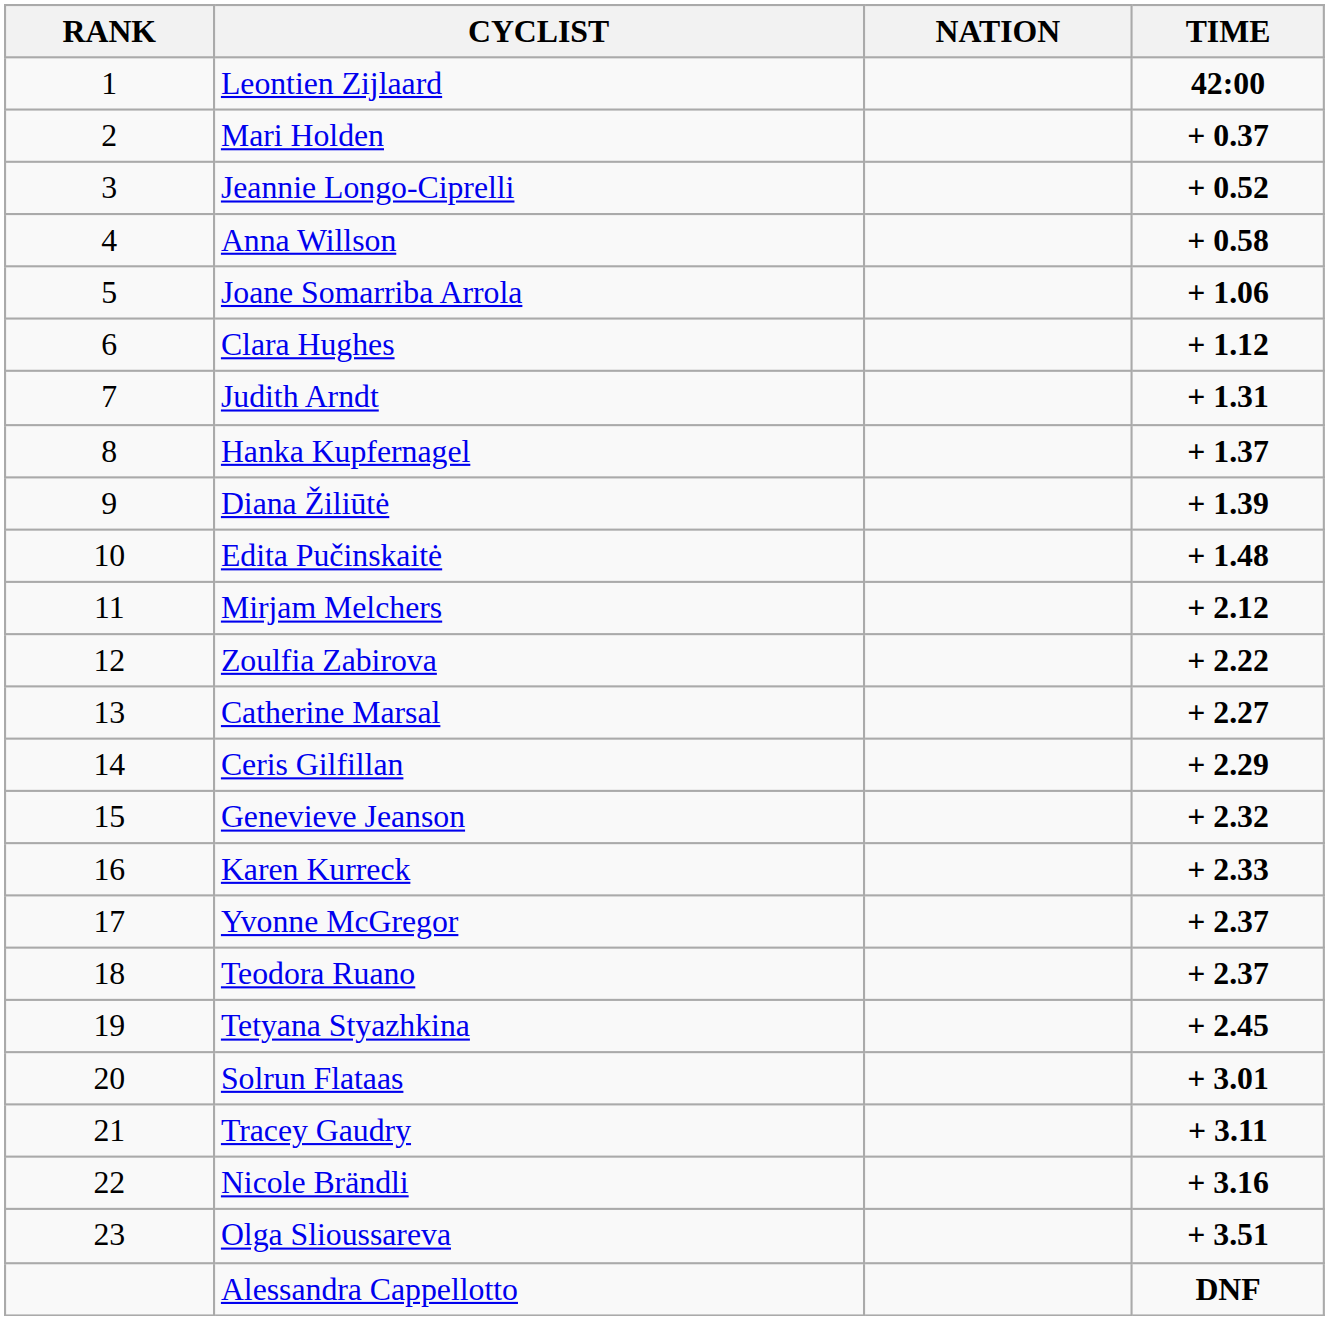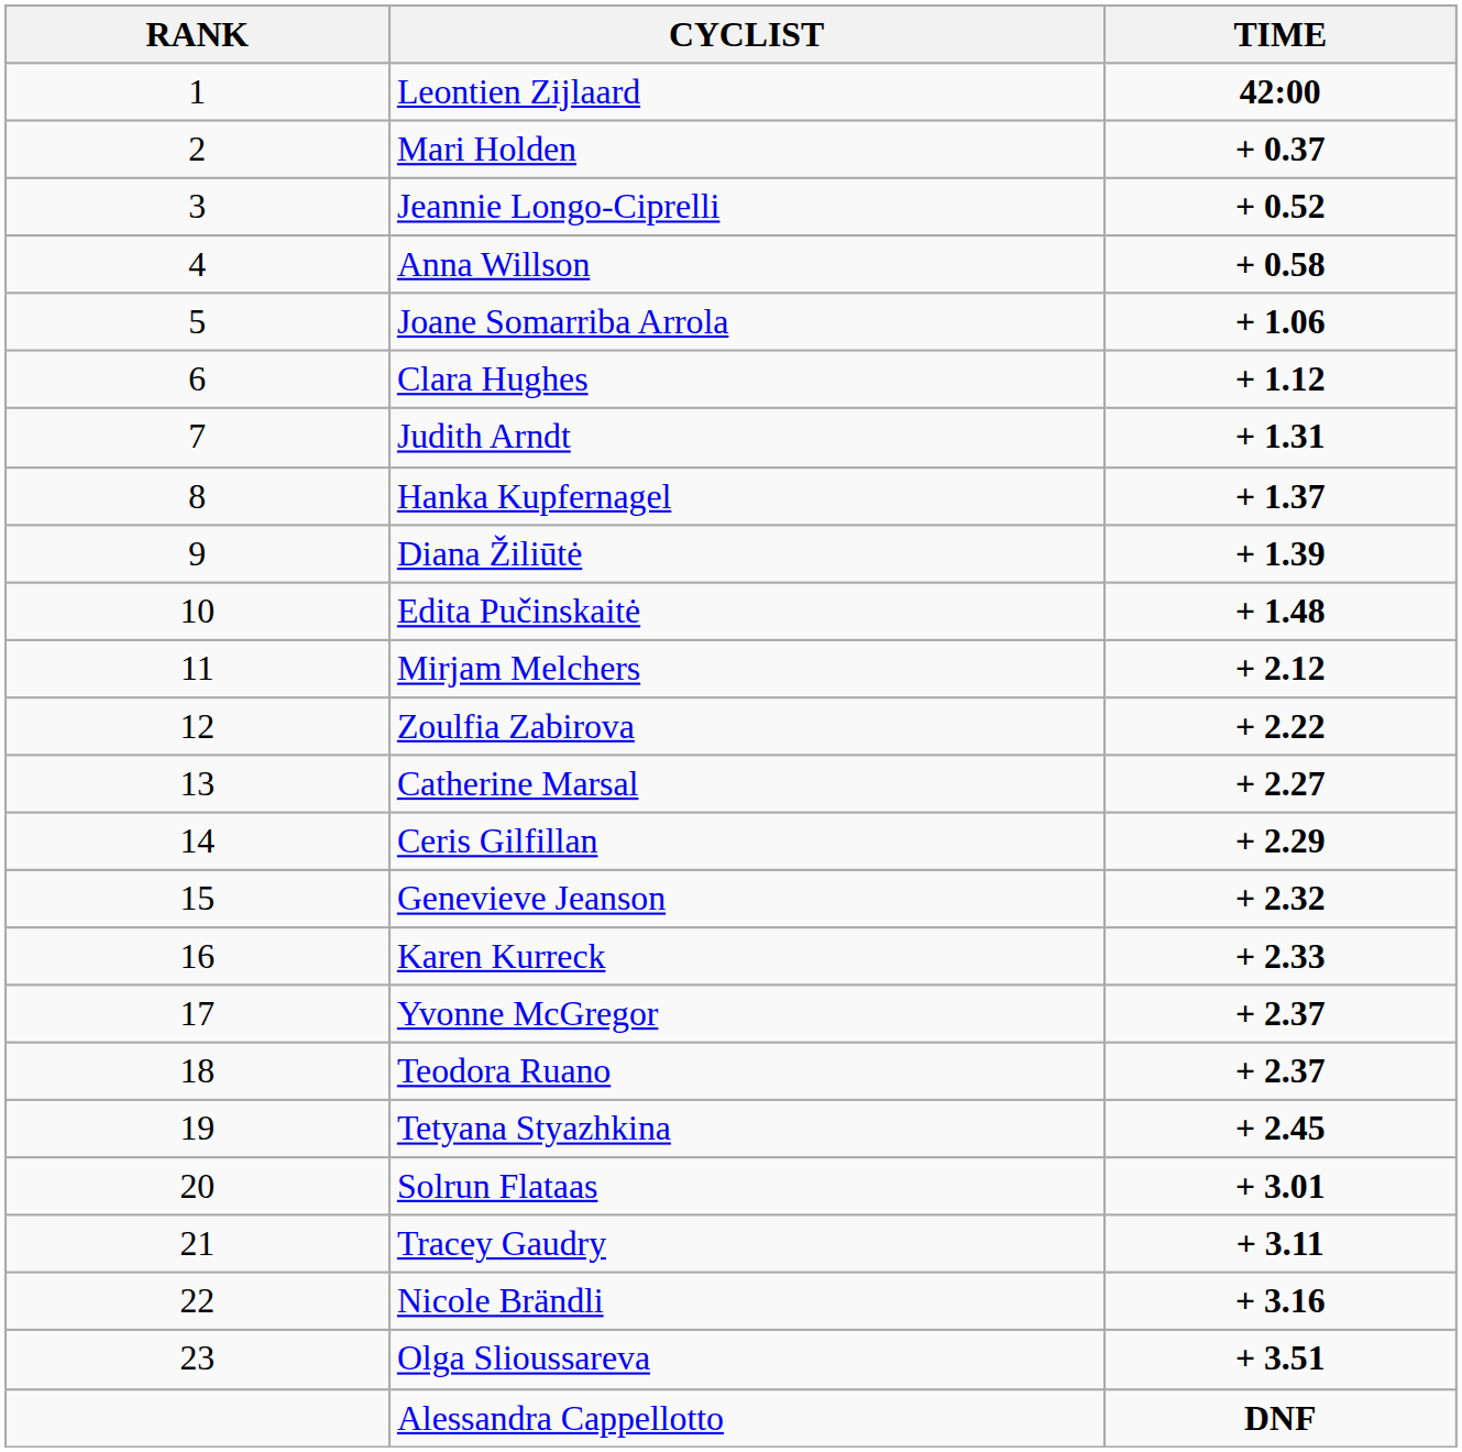- column: NATION
